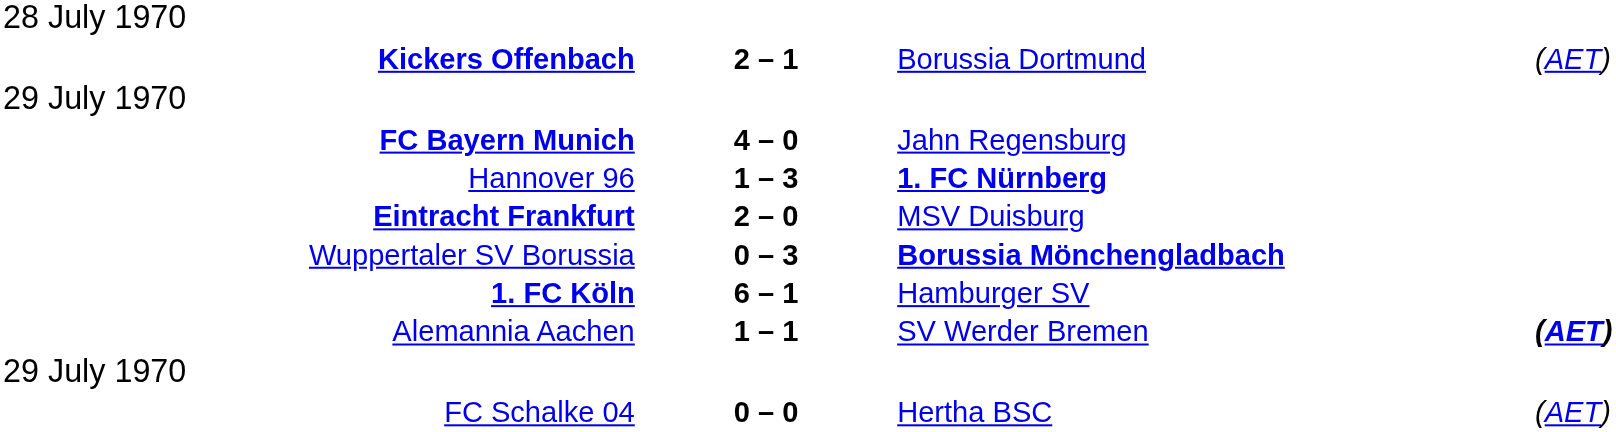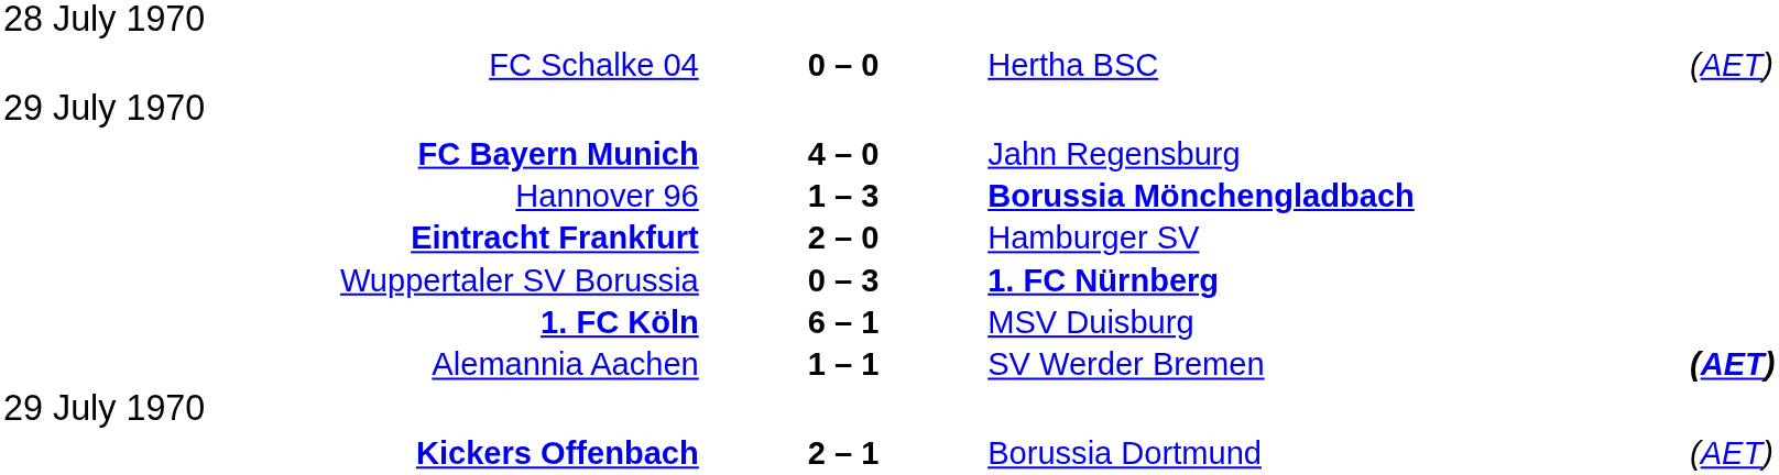rows swapped: FC Schalke 04 <-> Kickers Offenbach
Hannover 96 | column 3: 1. FC Nürnberg -> Borussia Mönchengladbach
Eintracht Frankfurt | column 3: MSV Duisburg -> Hamburger SV
Wuppertaler SV Borussia | column 3: Borussia Mönchengladbach -> 1. FC Nürnberg
1. FC Köln | column 3: Hamburger SV -> MSV Duisburg
